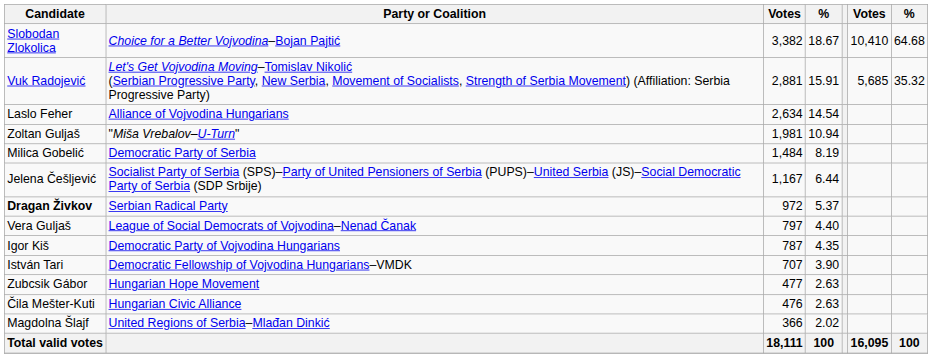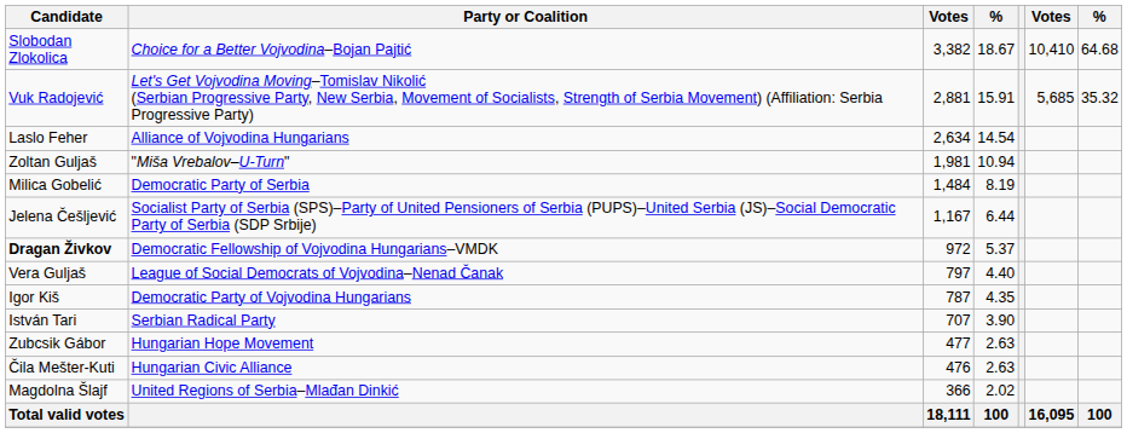Dragan Živkov | Party or Coalition: Serbian Radical Party -> Democratic Fellowship of Vojvodina Hungarians–VMDK
István Tari | Party or Coalition: Democratic Fellowship of Vojvodina Hungarians–VMDK -> Serbian Radical Party
